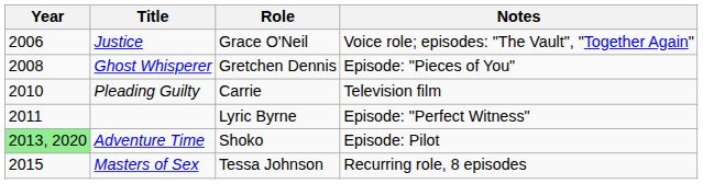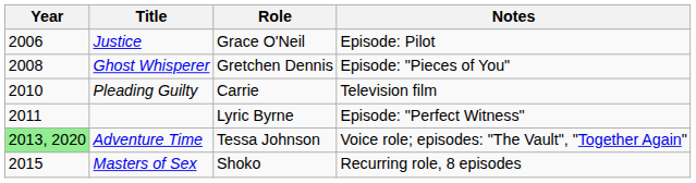Justice | Notes: Voice role; episodes: "The Vault", "Together Again" -> Episode: Pilot
Adventure Time | Role: Shoko -> Tessa Johnson
Adventure Time | Notes: Episode: Pilot -> Voice role; episodes: "The Vault", "Together Again"
Masters of Sex | Role: Tessa Johnson -> Shoko
